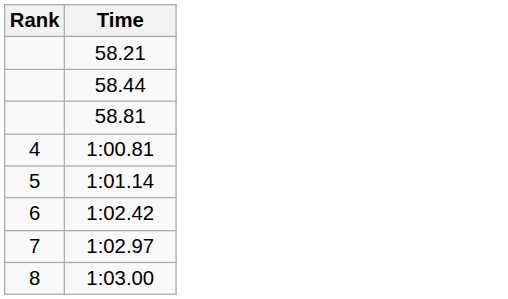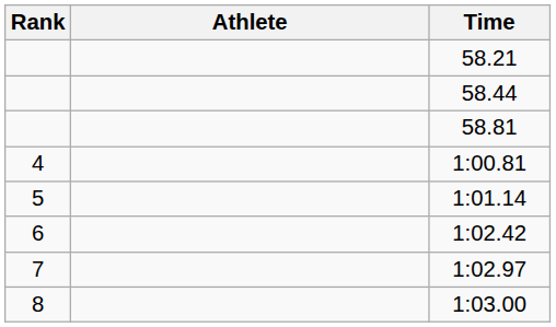+ column: Athlete
